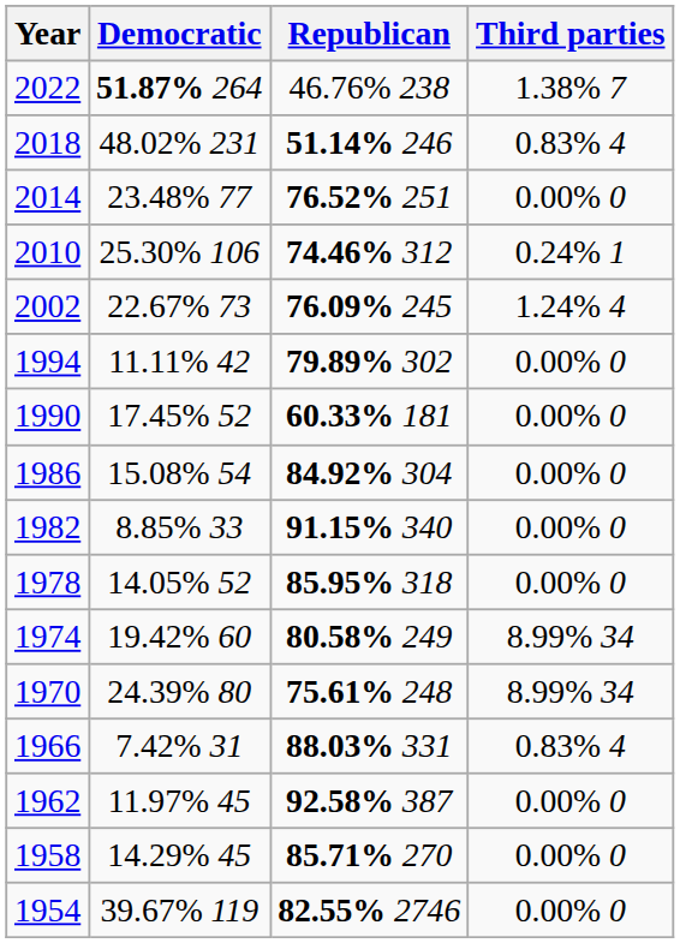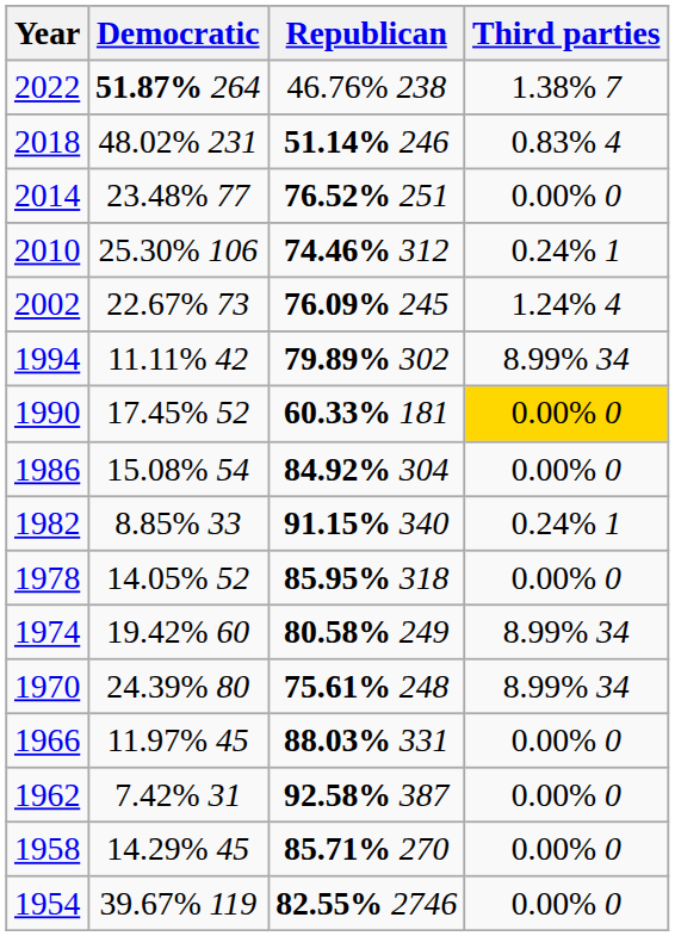1994 | Third parties: 0.00% 0 -> 8.99% 34
1990 | Third parties: no background -> gold background
1982 | Third parties: 0.00% 0 -> 0.24% 1
1966 | Democratic: 7.42% 31 -> 11.97% 45
1966 | Third parties: 0.83% 4 -> 0.00% 0
1962 | Democratic: 11.97% 45 -> 7.42% 31
